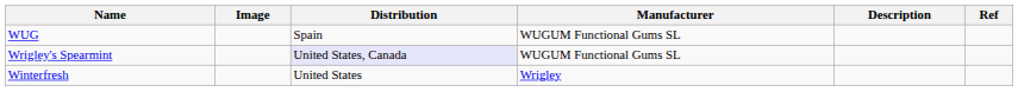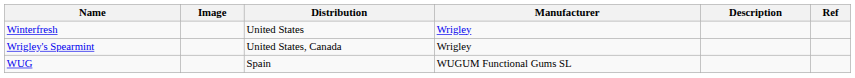rows swapped: Winterfresh <-> WUG
Wrigley's Spearmint | Distribution: lavender background -> no background
Wrigley's Spearmint | Manufacturer: WUGUM Functional Gums SL -> Wrigley
